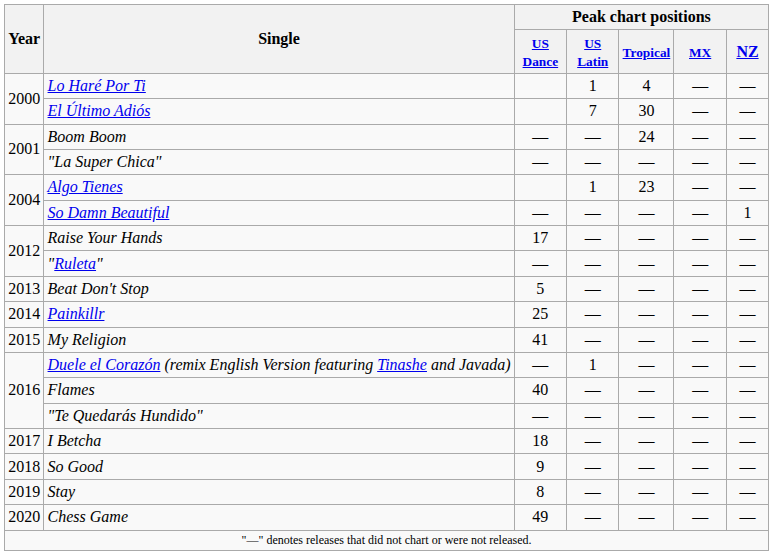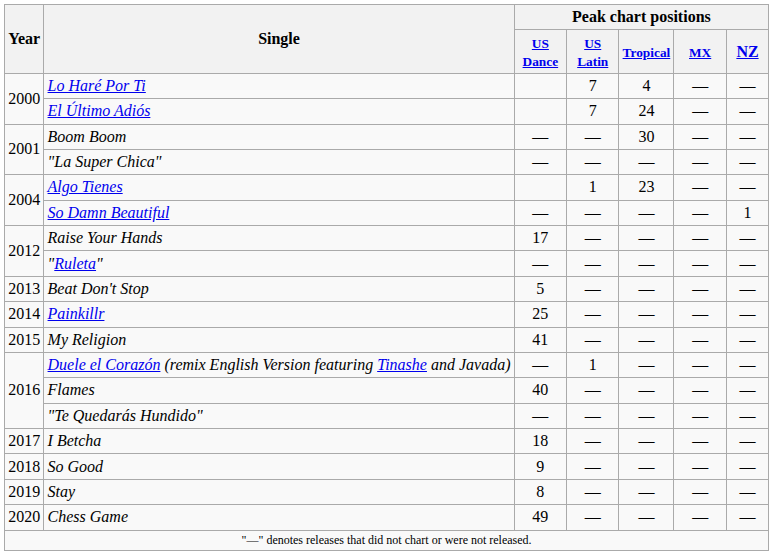Lo Haré Por Ti | Peak chart positions / US Latin: 1 -> 7
El Último Adiós | Peak chart positions / Tropical: 30 -> 24
Boom Boom | Peak chart positions / Tropical: 24 -> 30
